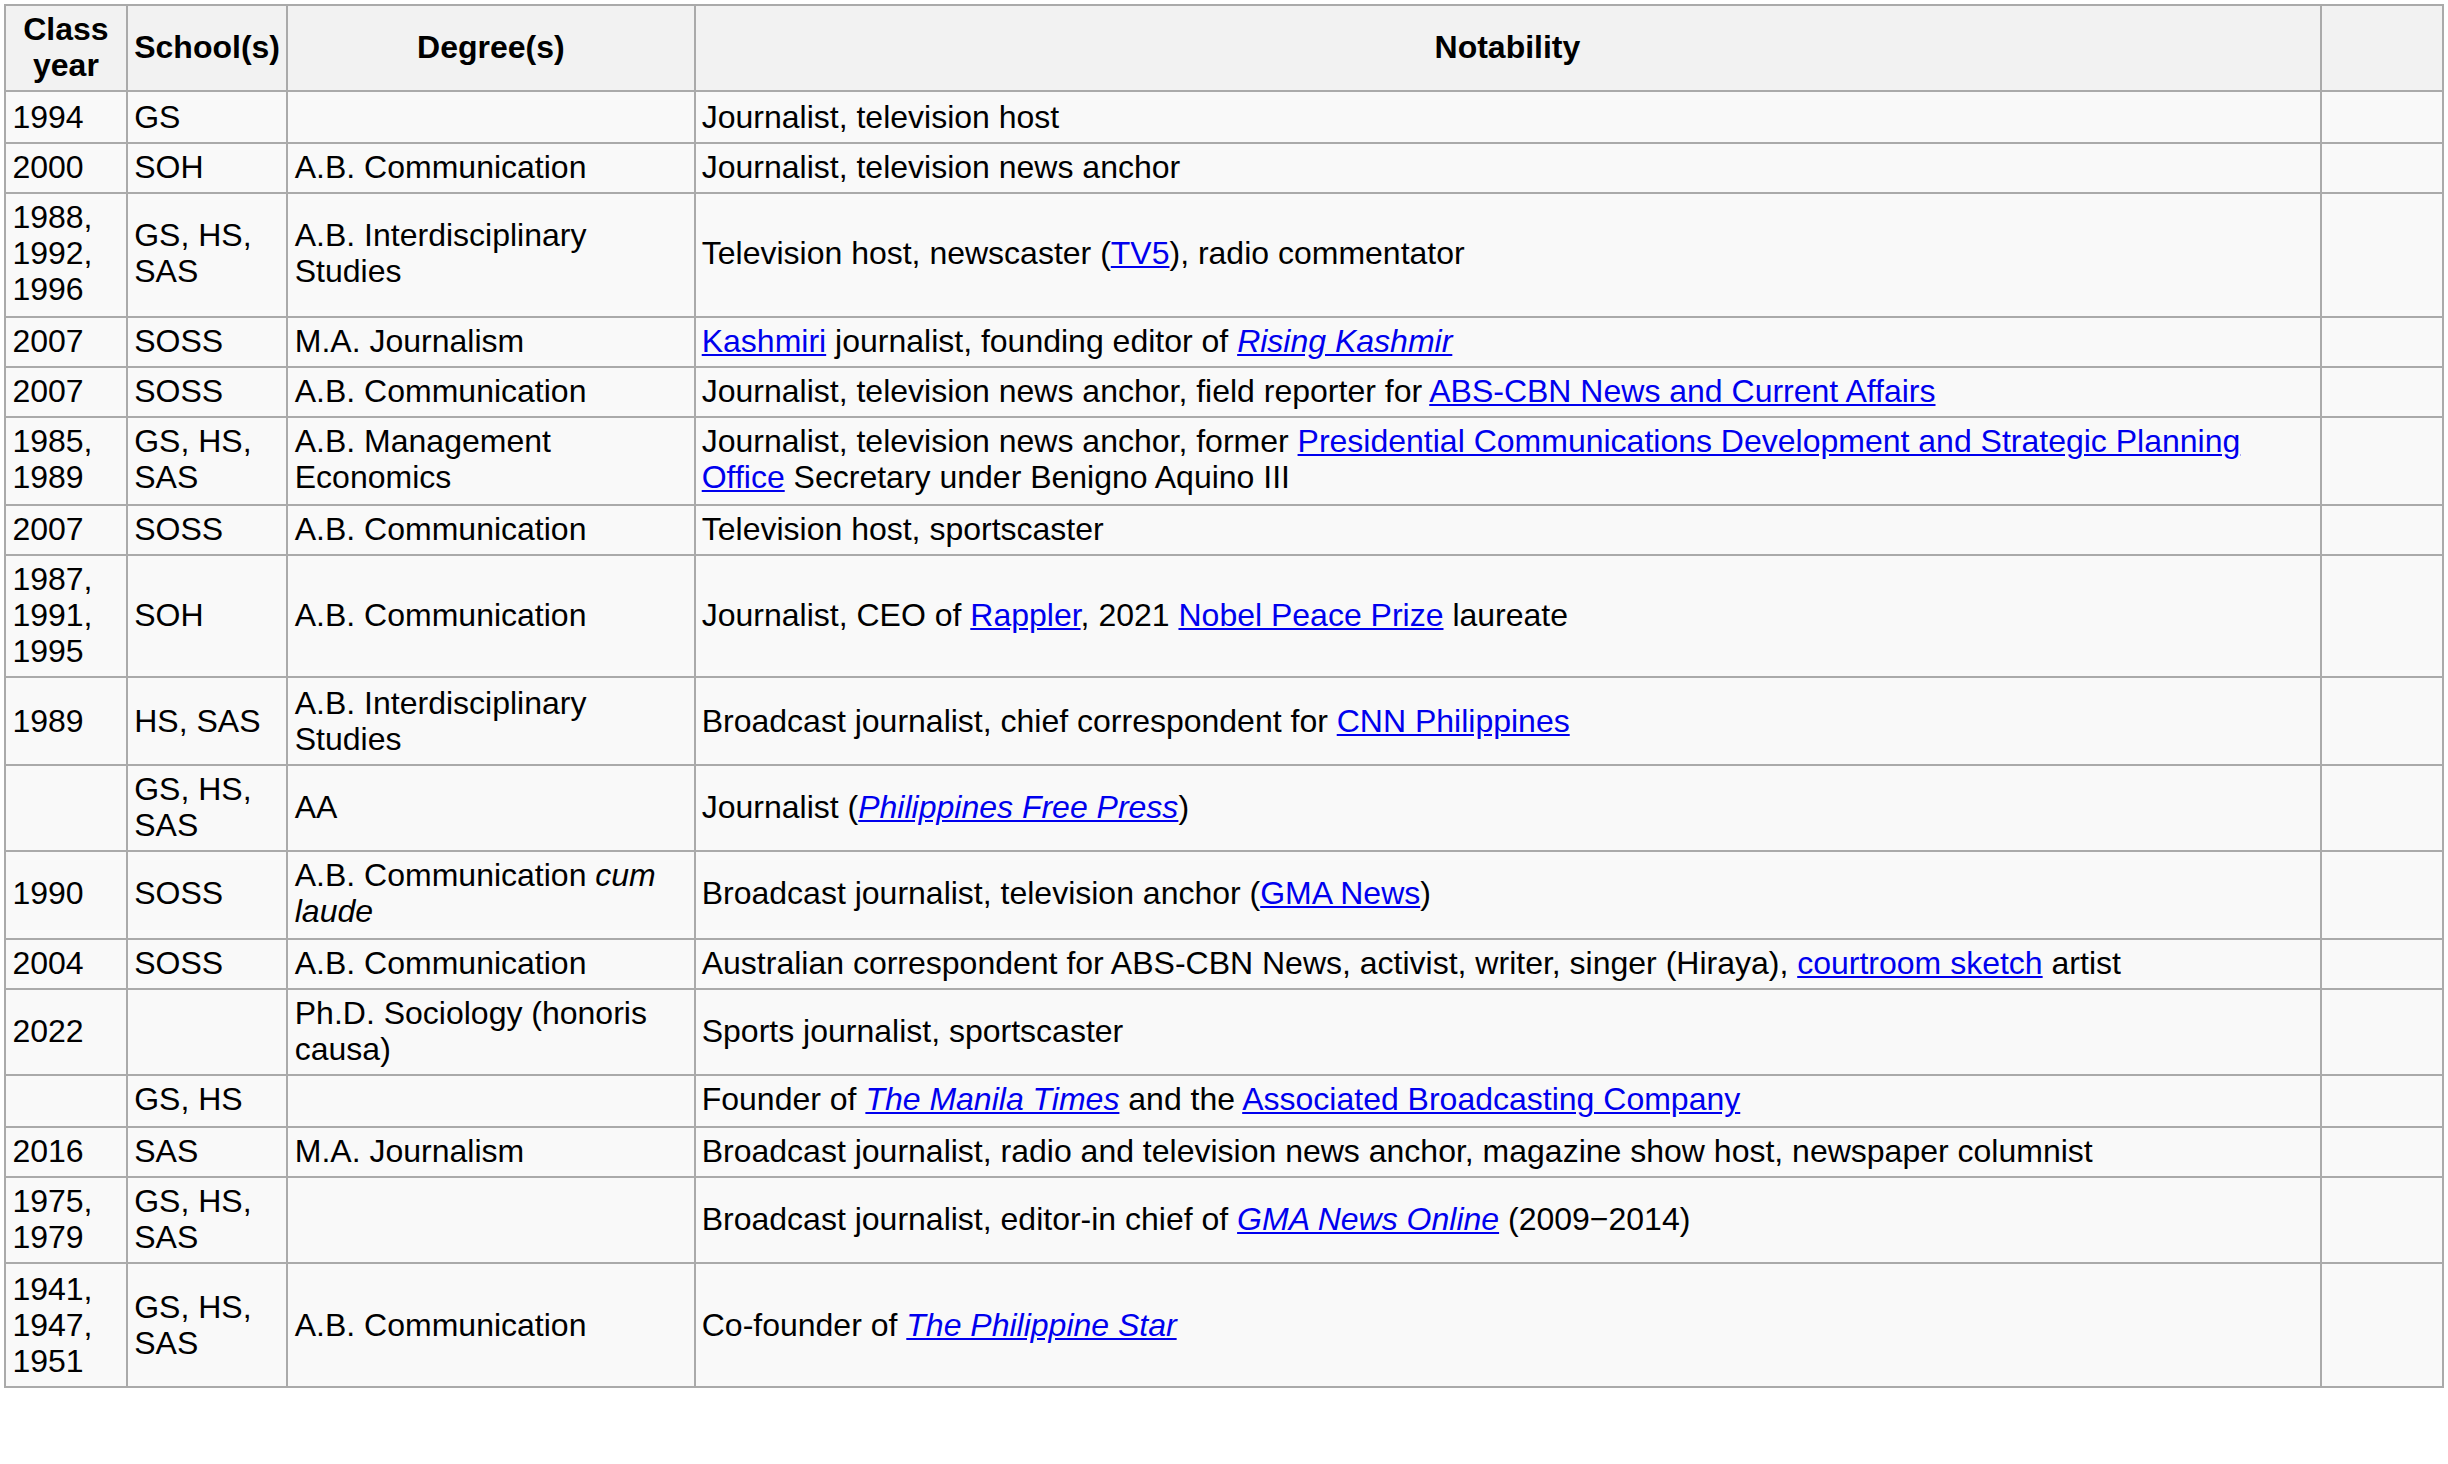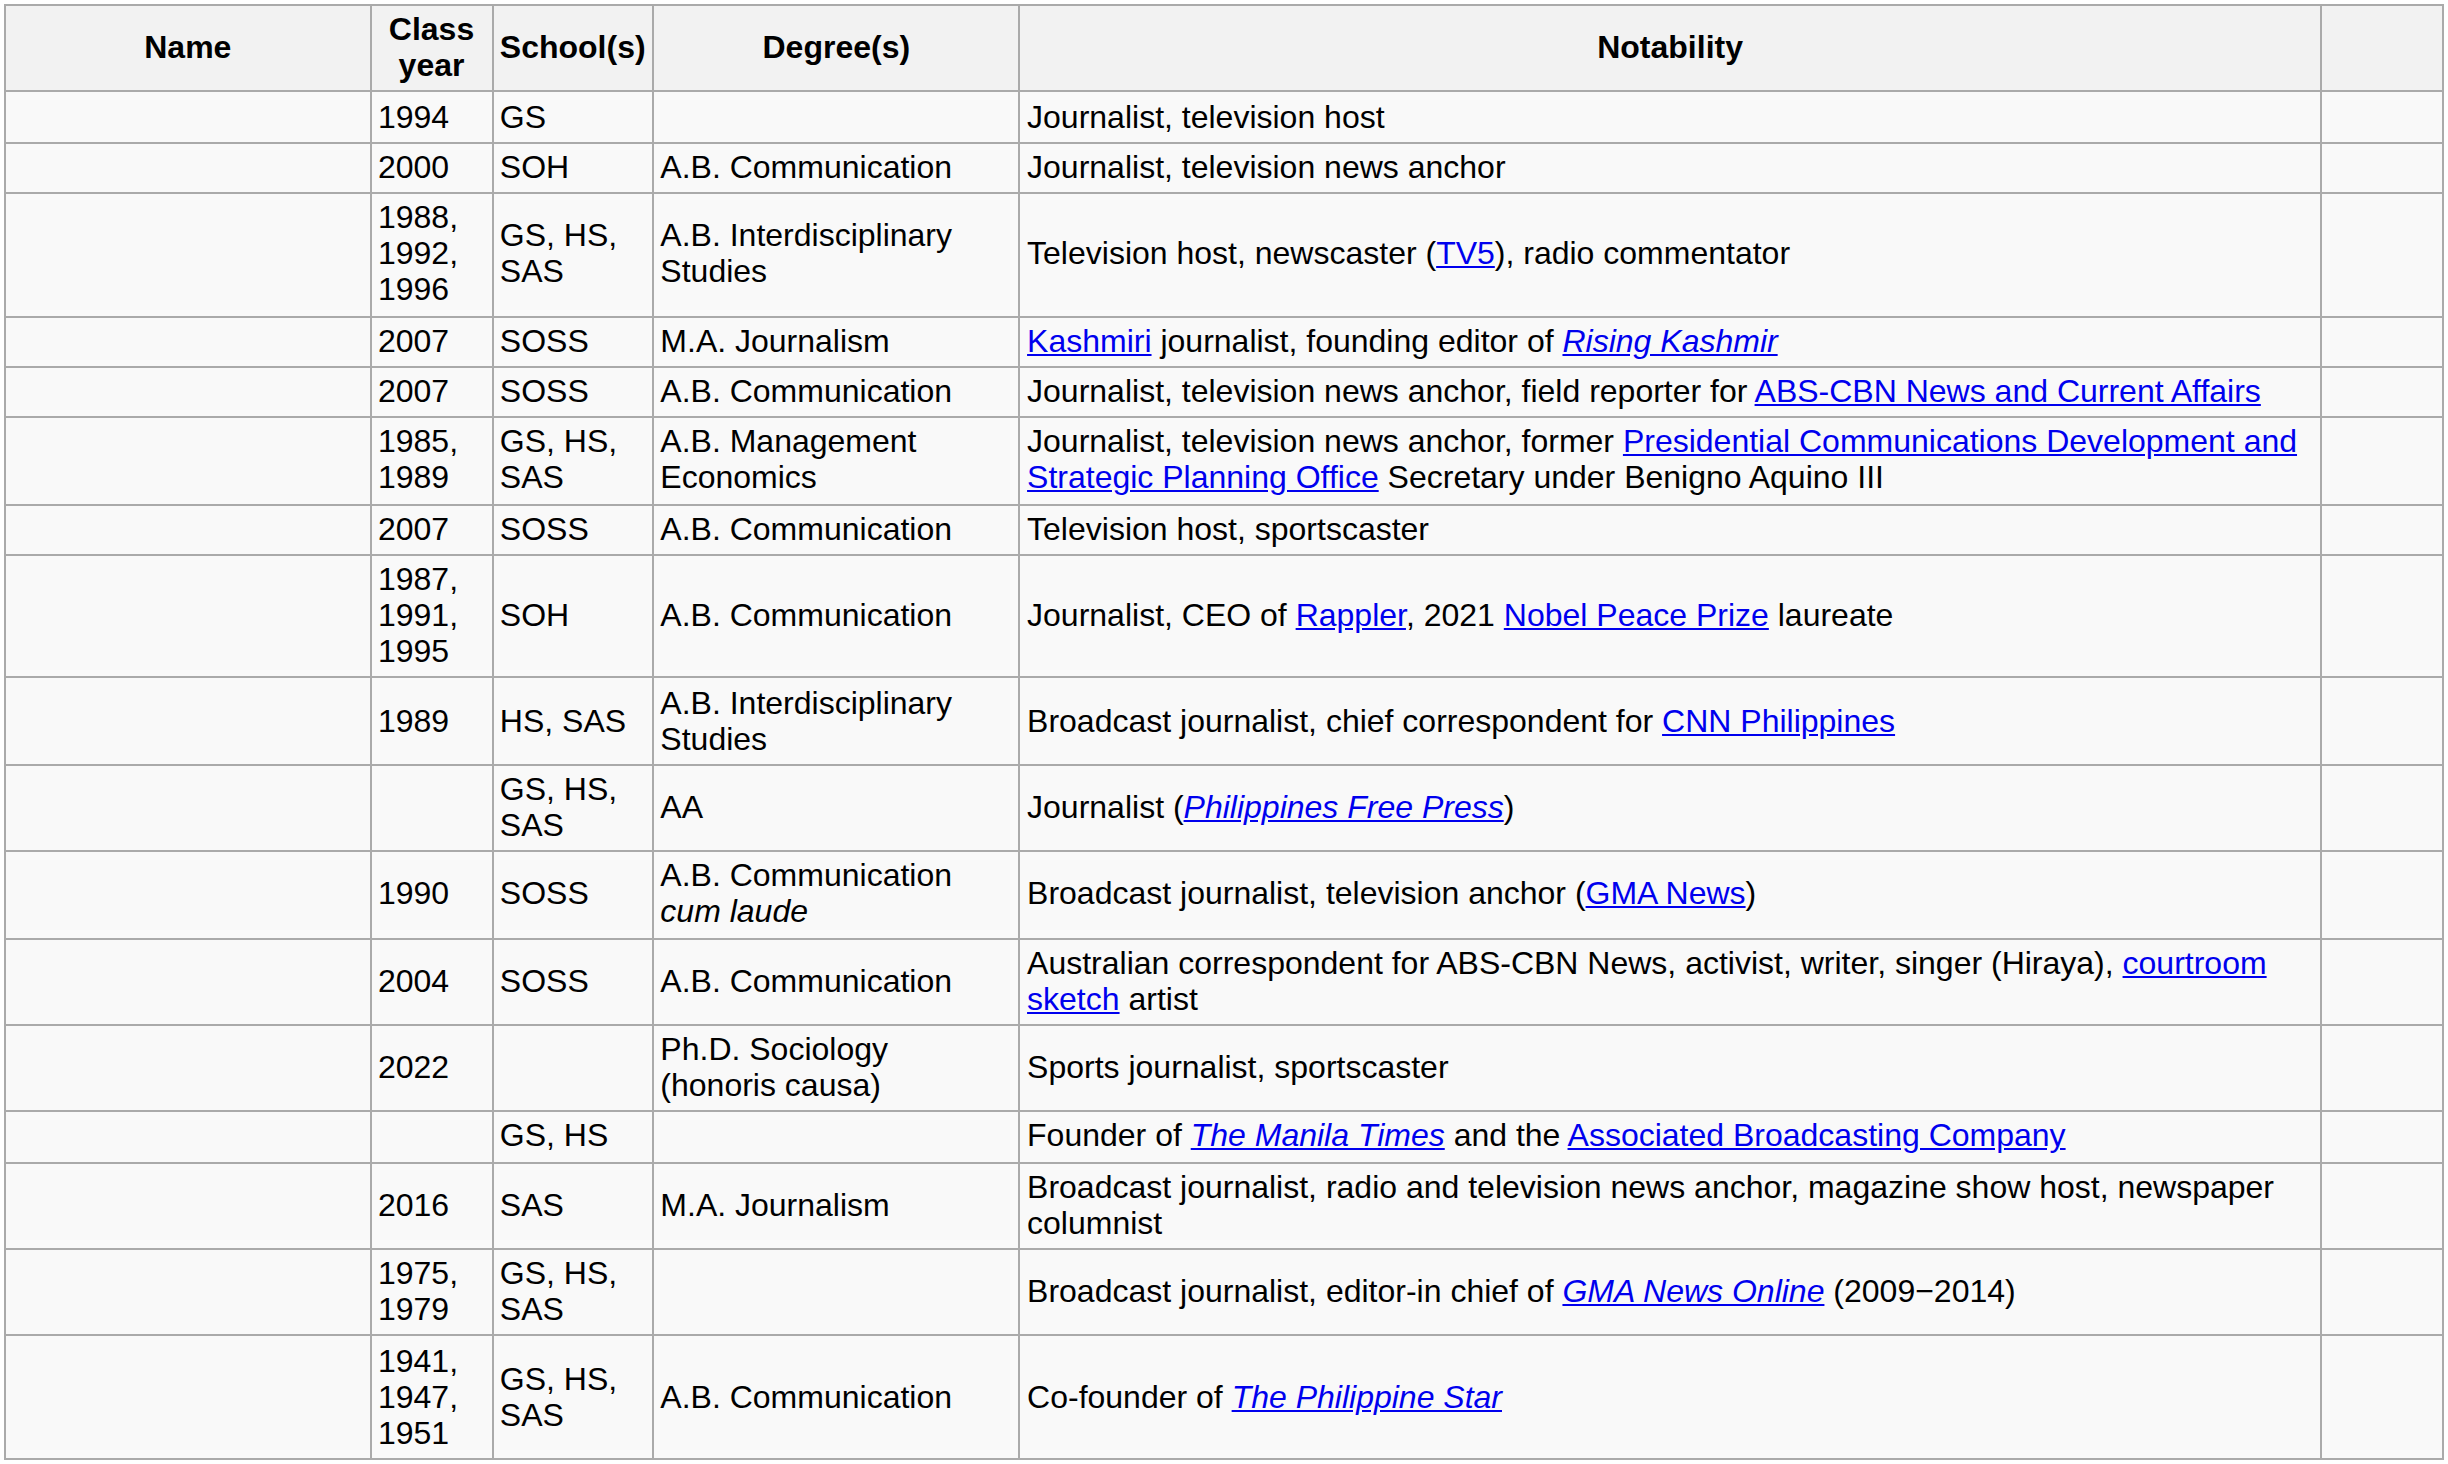+ column: Name
